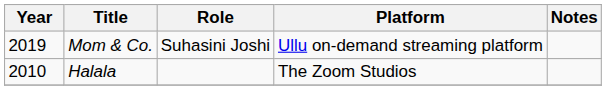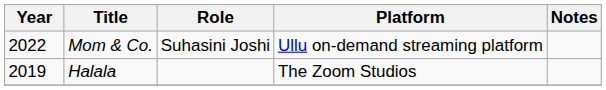Mom & Co. | Year: 2019 -> 2022
Halala | Year: 2010 -> 2019
